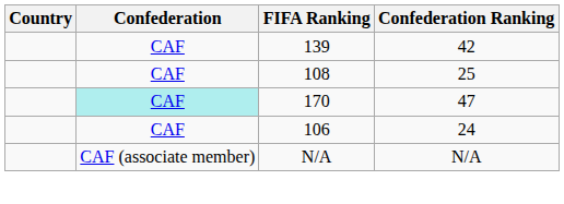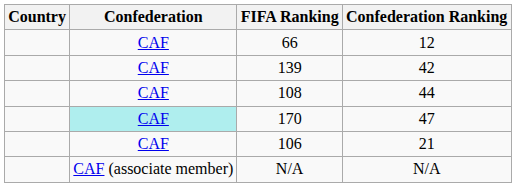+ row: CAF | 66 | 12
108 | Confederation Ranking: 25 -> 44
106 | Confederation Ranking: 24 -> 21
